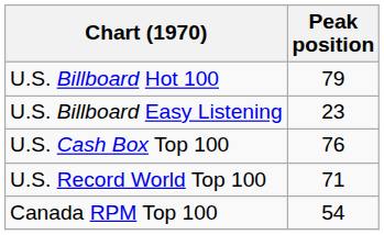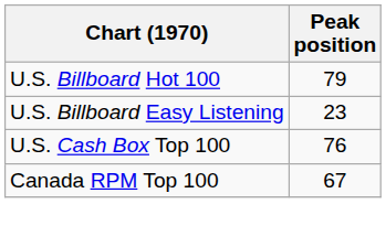- row: U.S. Record World Top 100 | 71
Canada RPM Top 100 | Peak position: 54 -> 67
